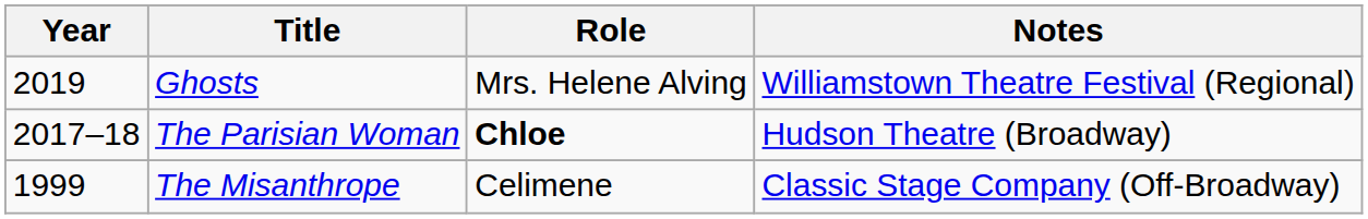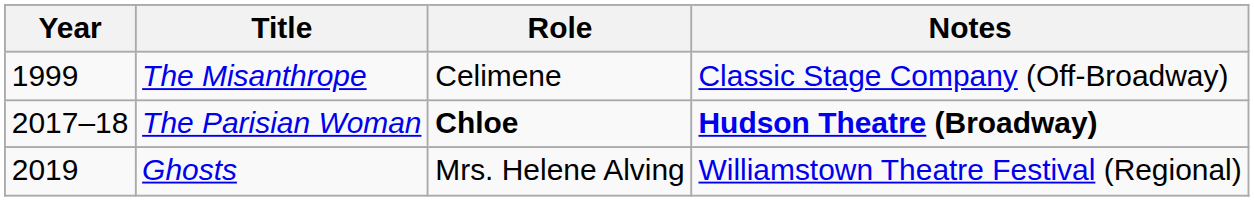rows swapped: The Misanthrope <-> Ghosts
The Parisian Woman | Notes: normal -> bold
